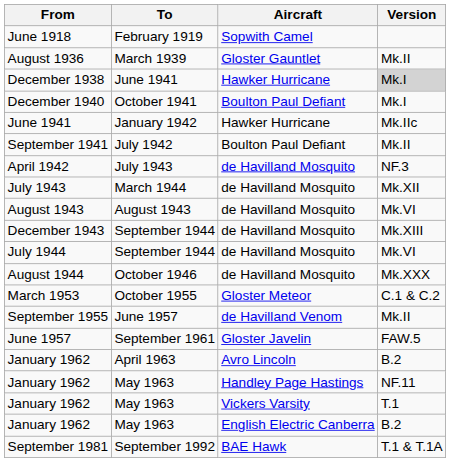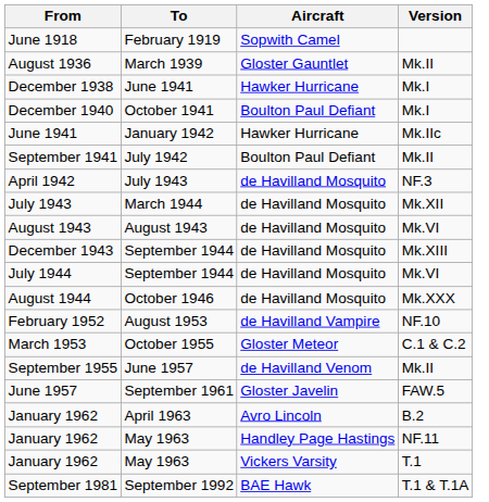December 1938 | Version: lightgrey background -> no background
+ row: February 1952 | August 1953 | de Havilland Vampire | NF.10
- row: January 1962 | May 1963 | English Electric Canberra | B.2
